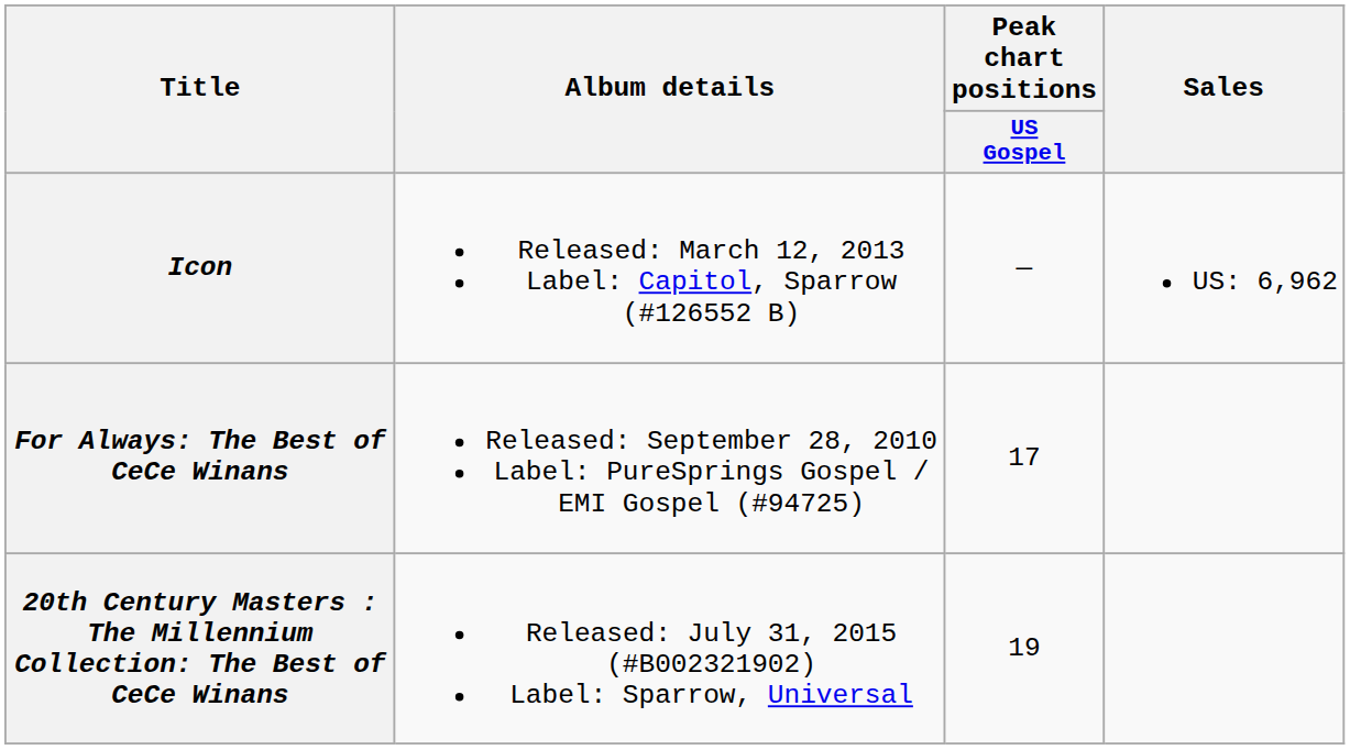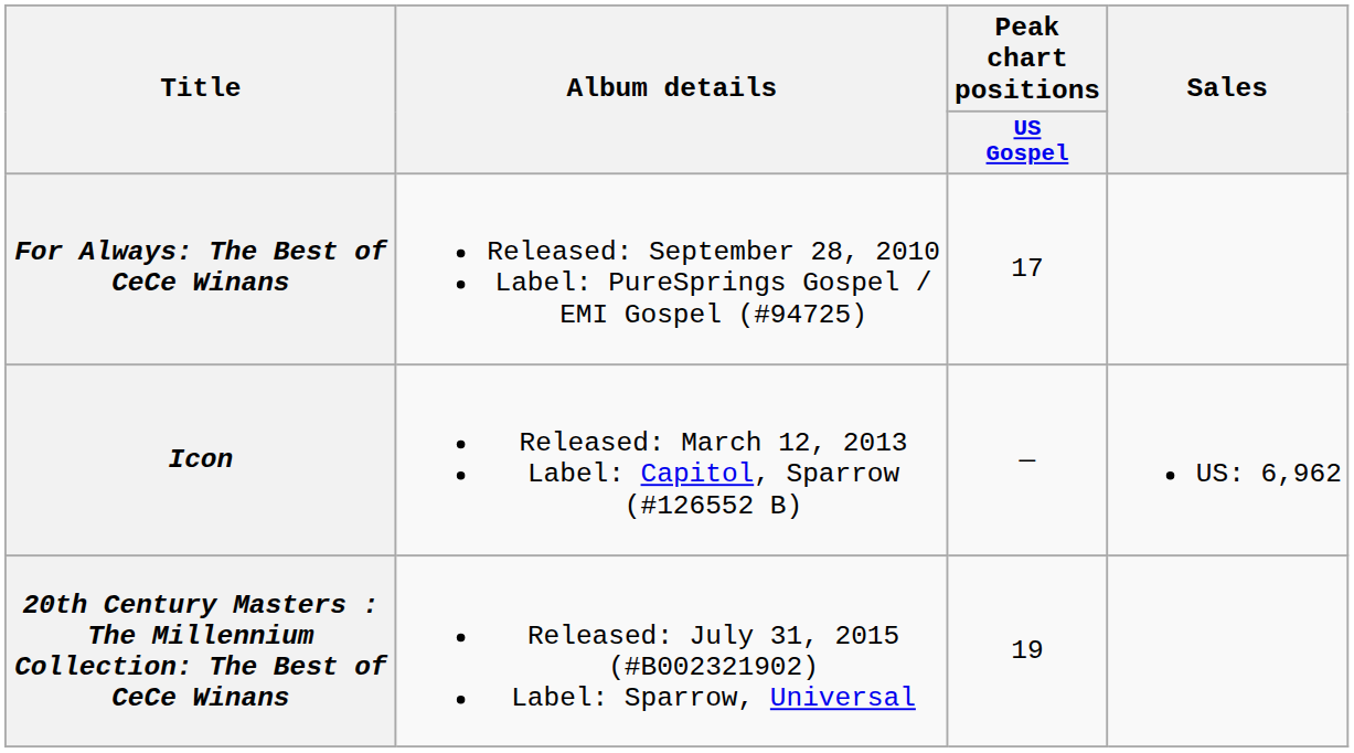rows swapped: For Always: The Best of CeCe Winans <-> Icon
